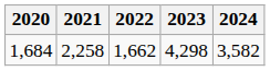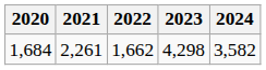1,684 | 2021: 2,258 -> 2,261
